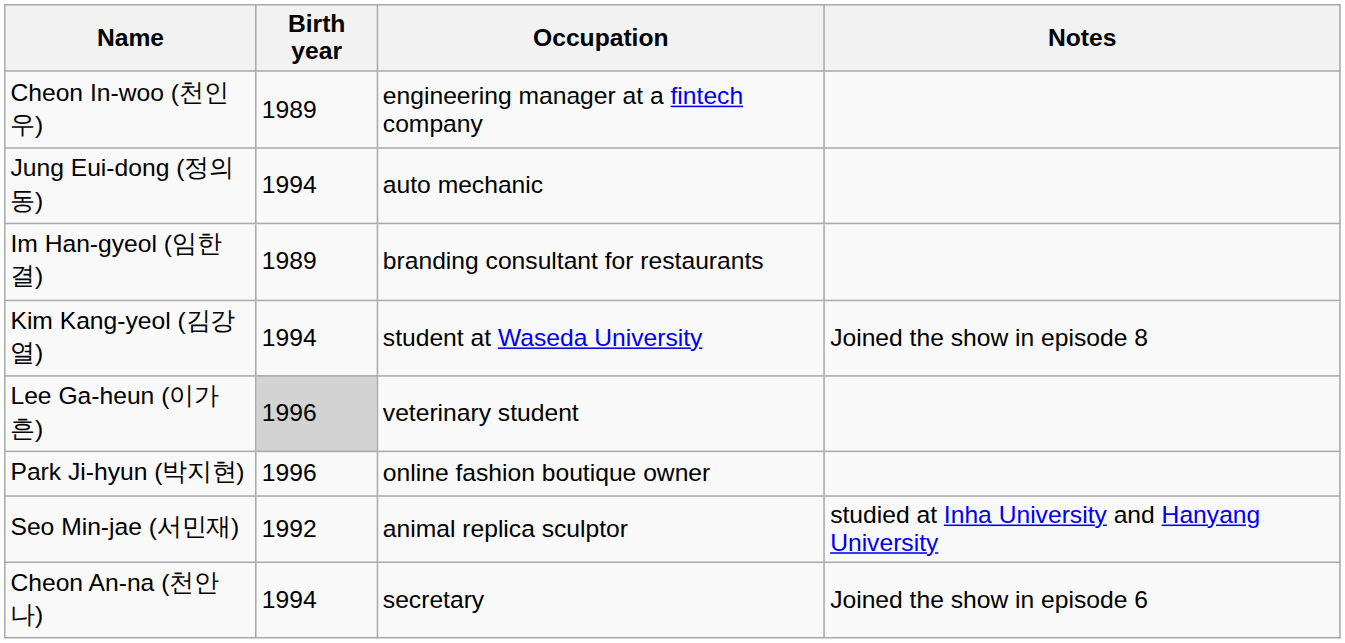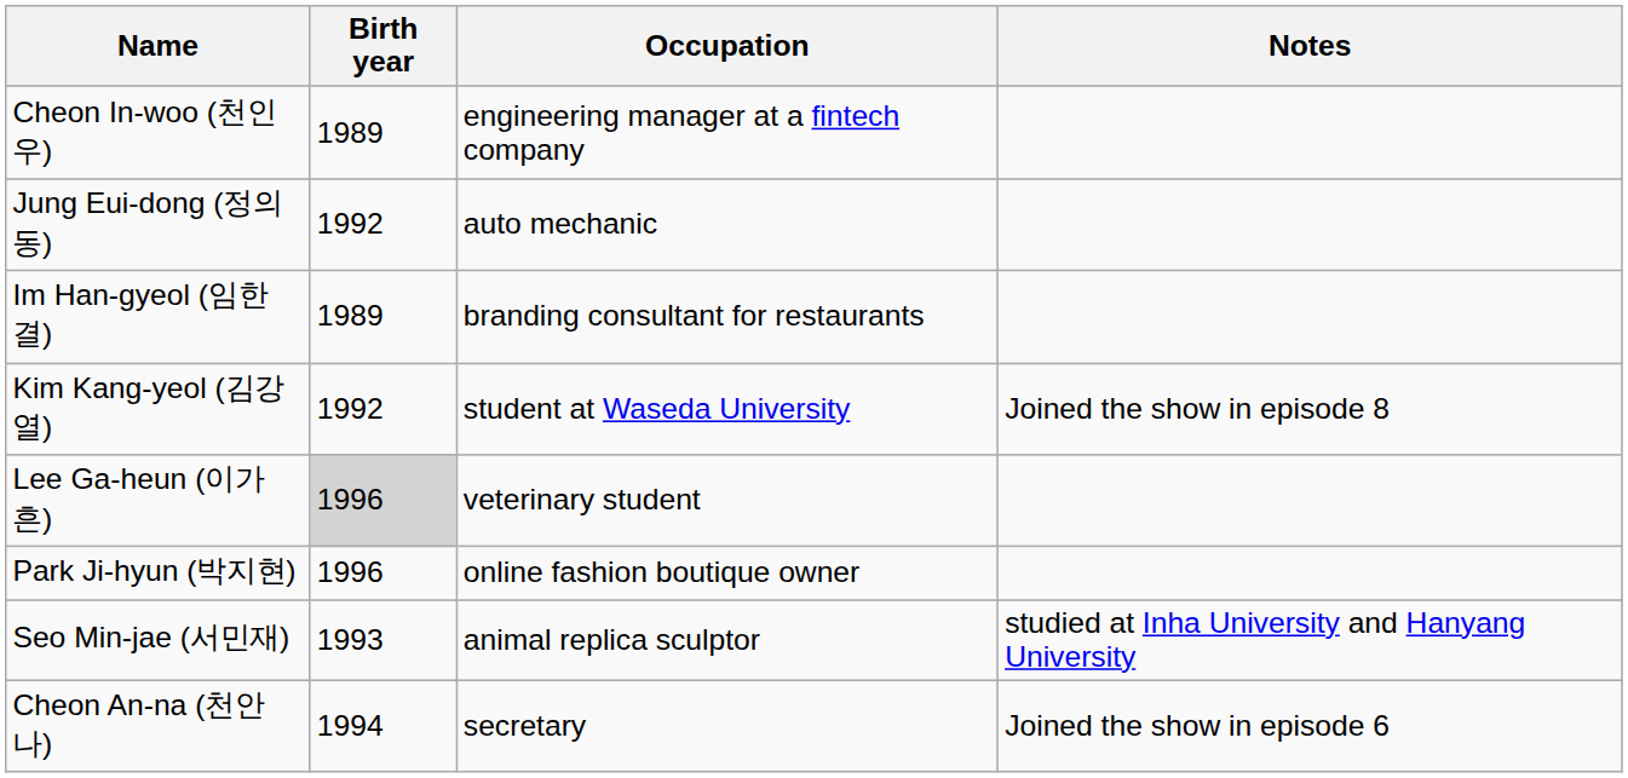Jung Eui-dong (정의동) | Birth year: 1994 -> 1992
Kim Kang-yeol (김강열) | Birth year: 1994 -> 1992
Seo Min-jae (서민재) | Birth year: 1992 -> 1993
